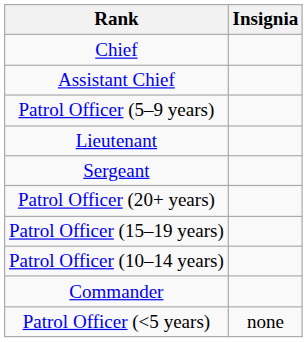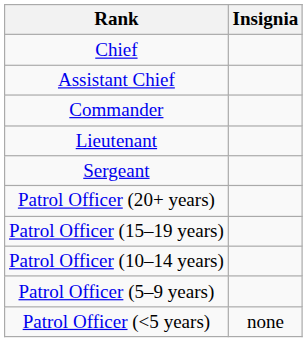rows swapped: Commander <-> Patrol Officer (5–9 years)
